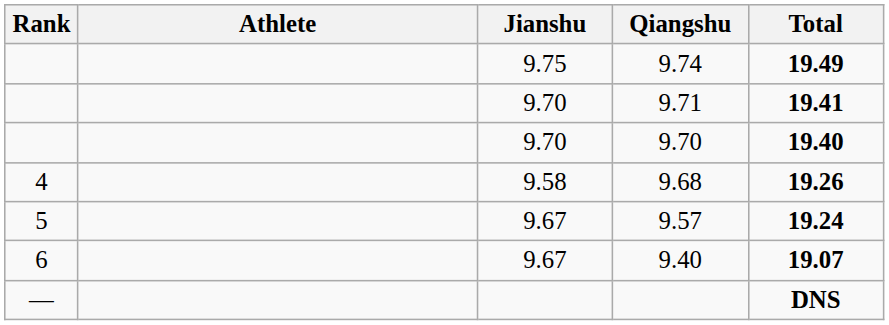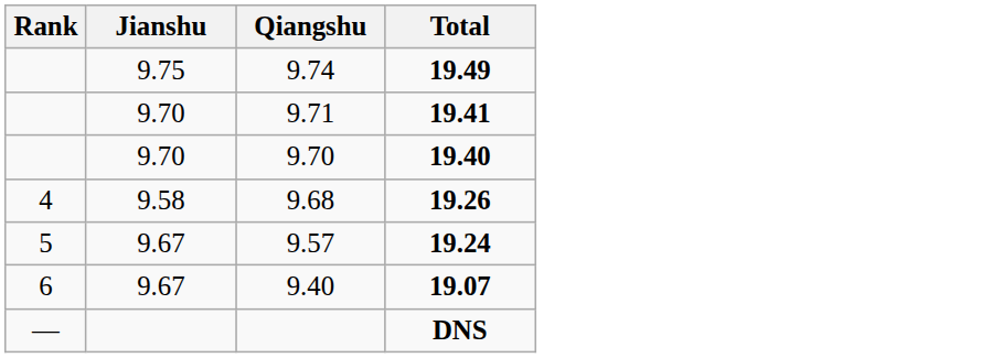- column: Athlete
